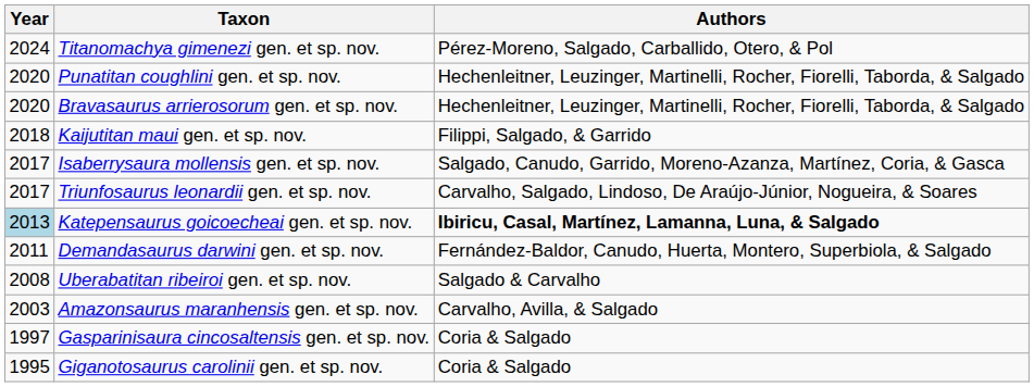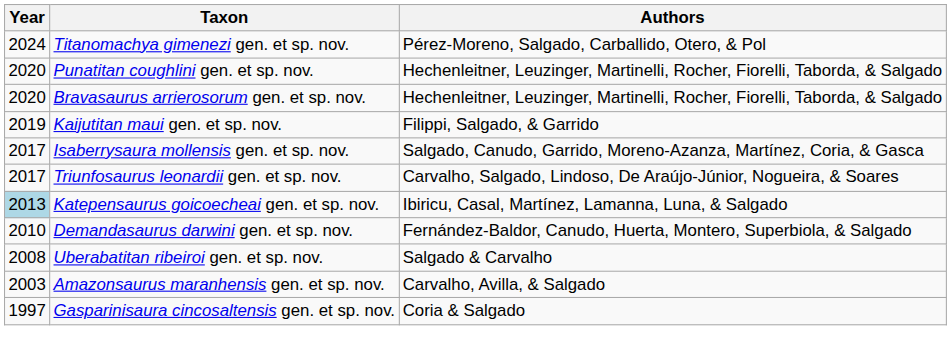Kaijutitan maui gen. et sp. nov. | Year: 2018 -> 2019
Katepensaurus goicoecheai gen. et sp. nov. | Authors: bold -> normal
Demandasaurus darwini gen. et sp. nov. | Year: 2011 -> 2010
- row: 1995 | Giganotosaurus carolinii gen. et sp. nov. | Coria & Salgado
